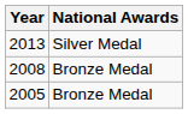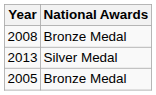rows swapped: 2013 <-> 2008
